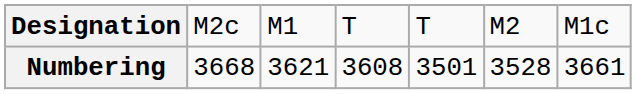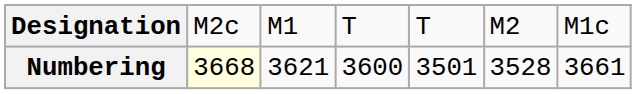Numbering | column 2: no background -> lightyellow background
Numbering | column 4: 3608 -> 3600
